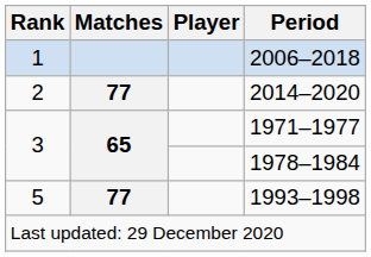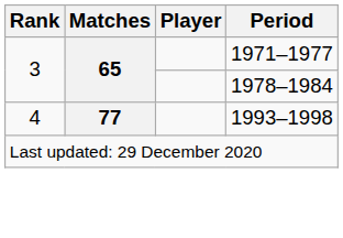- row: 1 | 2006–2018
- row: 2 | 77 | 2014–2020
1993–1998 | Rank: 5 -> 4
